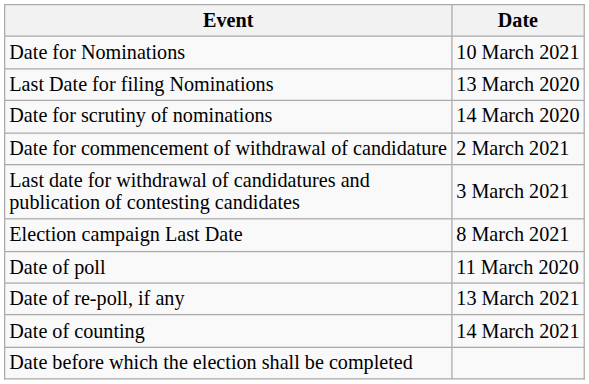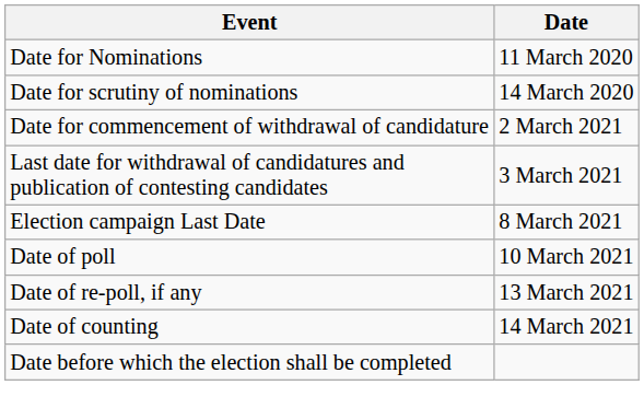Date for Nominations | Date: 10 March 2021 -> 11 March 2020
- row: Last Date for filing Nominations | 13 March 2020
Date of poll | Date: 11 March 2020 -> 10 March 2021
